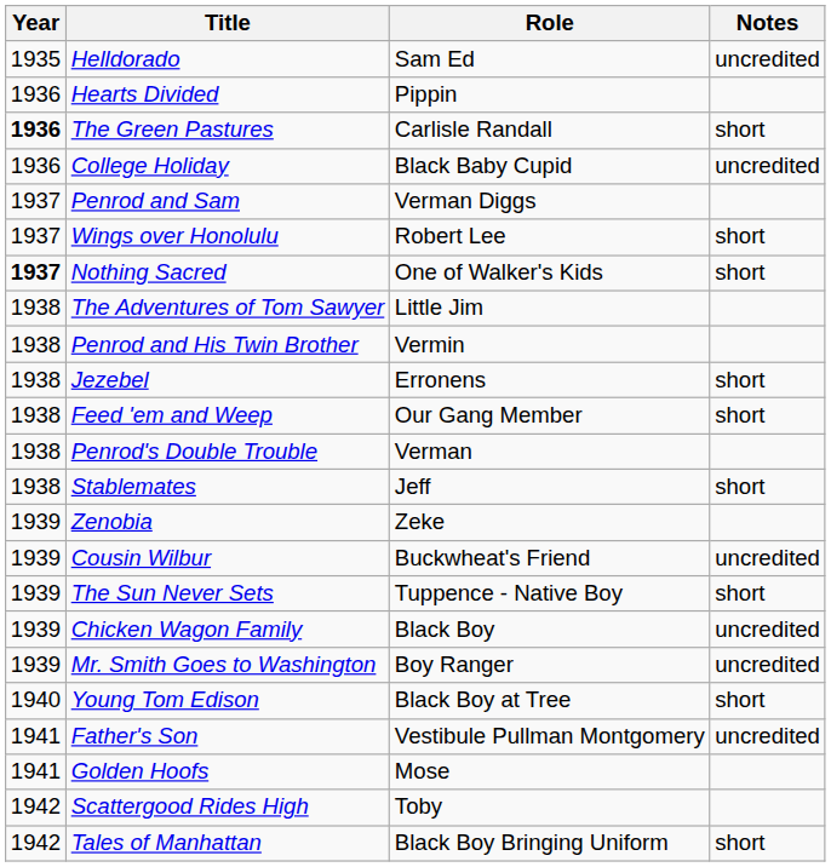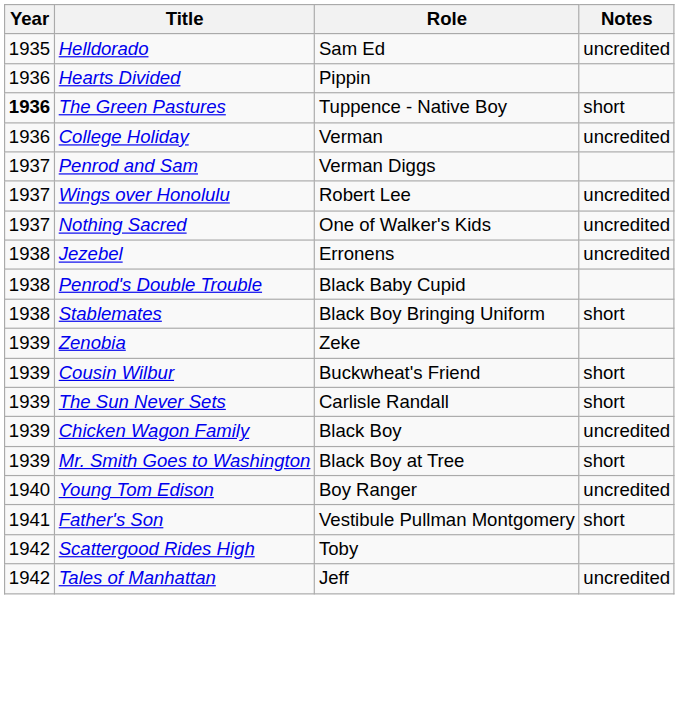The Green Pastures | Role: Carlisle Randall -> Tuppence - Native Boy
College Holiday | Role: Black Baby Cupid -> Verman
Wings over Honolulu | Notes: short -> uncredited
Nothing Sacred | Year: bold -> normal
Nothing Sacred | Notes: short -> uncredited
- row: 1938 | The Adventures of Tom Sawyer | Little Jim
- row: 1938 | Penrod and His Twin Brother | Vermin
Jezebel | Notes: short -> uncredited
- row: 1938 | Feed 'em and Weep | Our Gang Member | short
Penrod's Double Trouble | Role: Verman -> Black Baby Cupid
Stablemates | Role: Jeff -> Black Boy Bringing Uniform
Cousin Wilbur | Notes: uncredited -> short
The Sun Never Sets | Role: Tuppence - Native Boy -> Carlisle Randall
Mr. Smith Goes to Washington | Role: Boy Ranger -> Black Boy at Tree
Mr. Smith Goes to Washington | Notes: uncredited -> short
Young Tom Edison | Role: Black Boy at Tree -> Boy Ranger
Young Tom Edison | Notes: short -> uncredited
Father's Son | Notes: uncredited -> short
- row: 1941 | Golden Hoofs | Mose
Tales of Manhattan | Role: Black Boy Bringing Uniform -> Jeff
Tales of Manhattan | Notes: short -> uncredited
